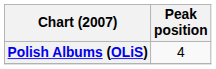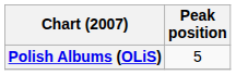Polish Albums (OLiS) | Peak position: 4 -> 5
